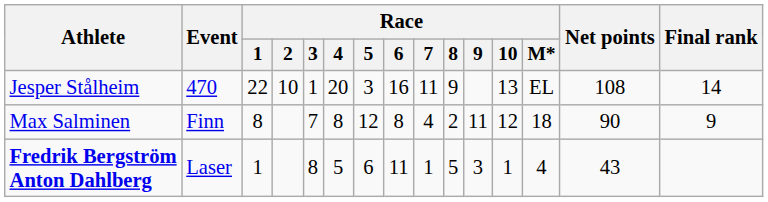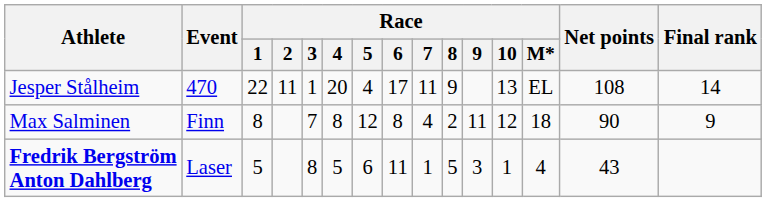Jesper Stålheim | Race / 2: 10 -> 11
Jesper Stålheim | Race / 5: 3 -> 4
Jesper Stålheim | Race / 6: 16 -> 17
Fredrik Bergström Anton Dahlberg | Race / 1: 1 -> 5
